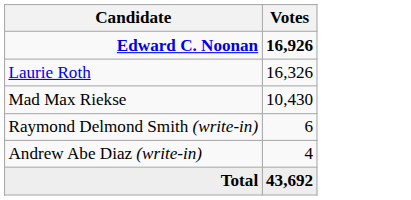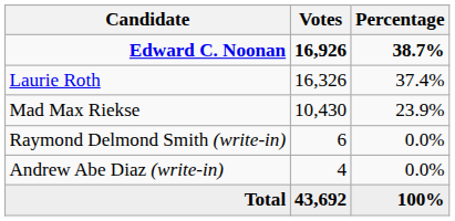+ column: Percentage | 38.7% | 37.4% | 23.9% | 0.0% | 0.0% | 100%
